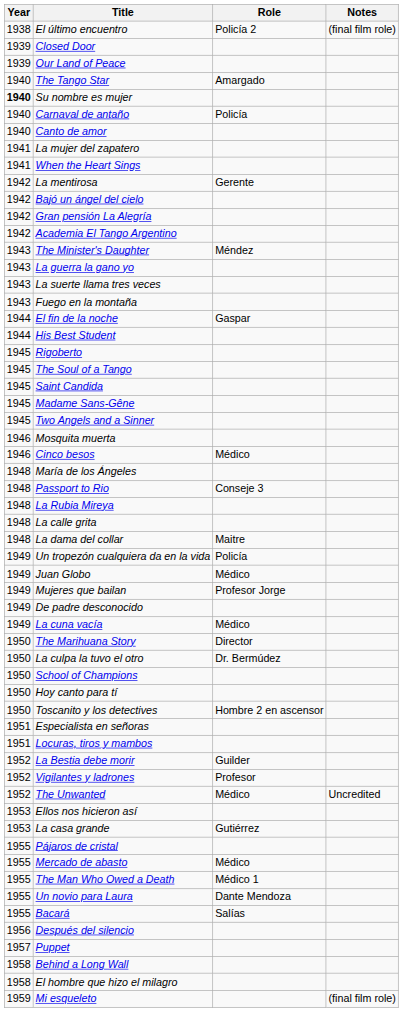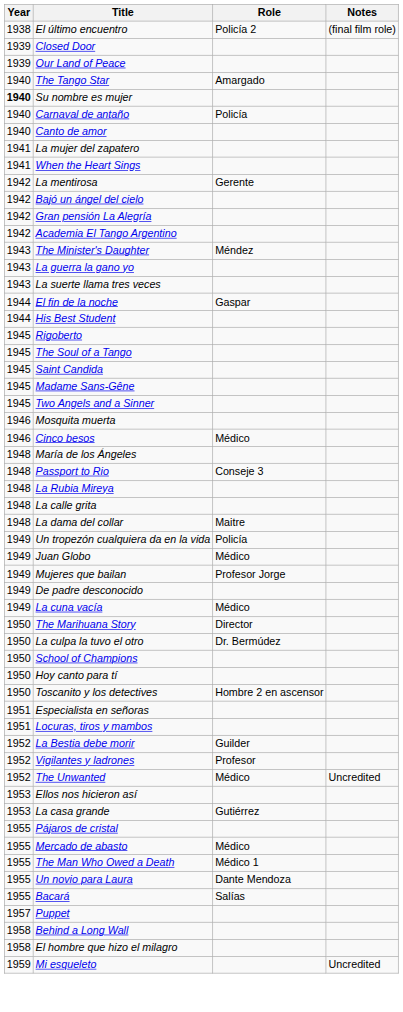- row: 1943 | Fuego en la montaña
- row: 1956 | Después del silencio
Mi esqueleto | Notes: (final film role) -> Uncredited
